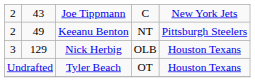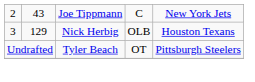- row: 2 | 49 | Keeanu Benton | NT | Pittsburgh Steelers
Tyler Beach | column 5: Houston Texans -> Pittsburgh Steelers
